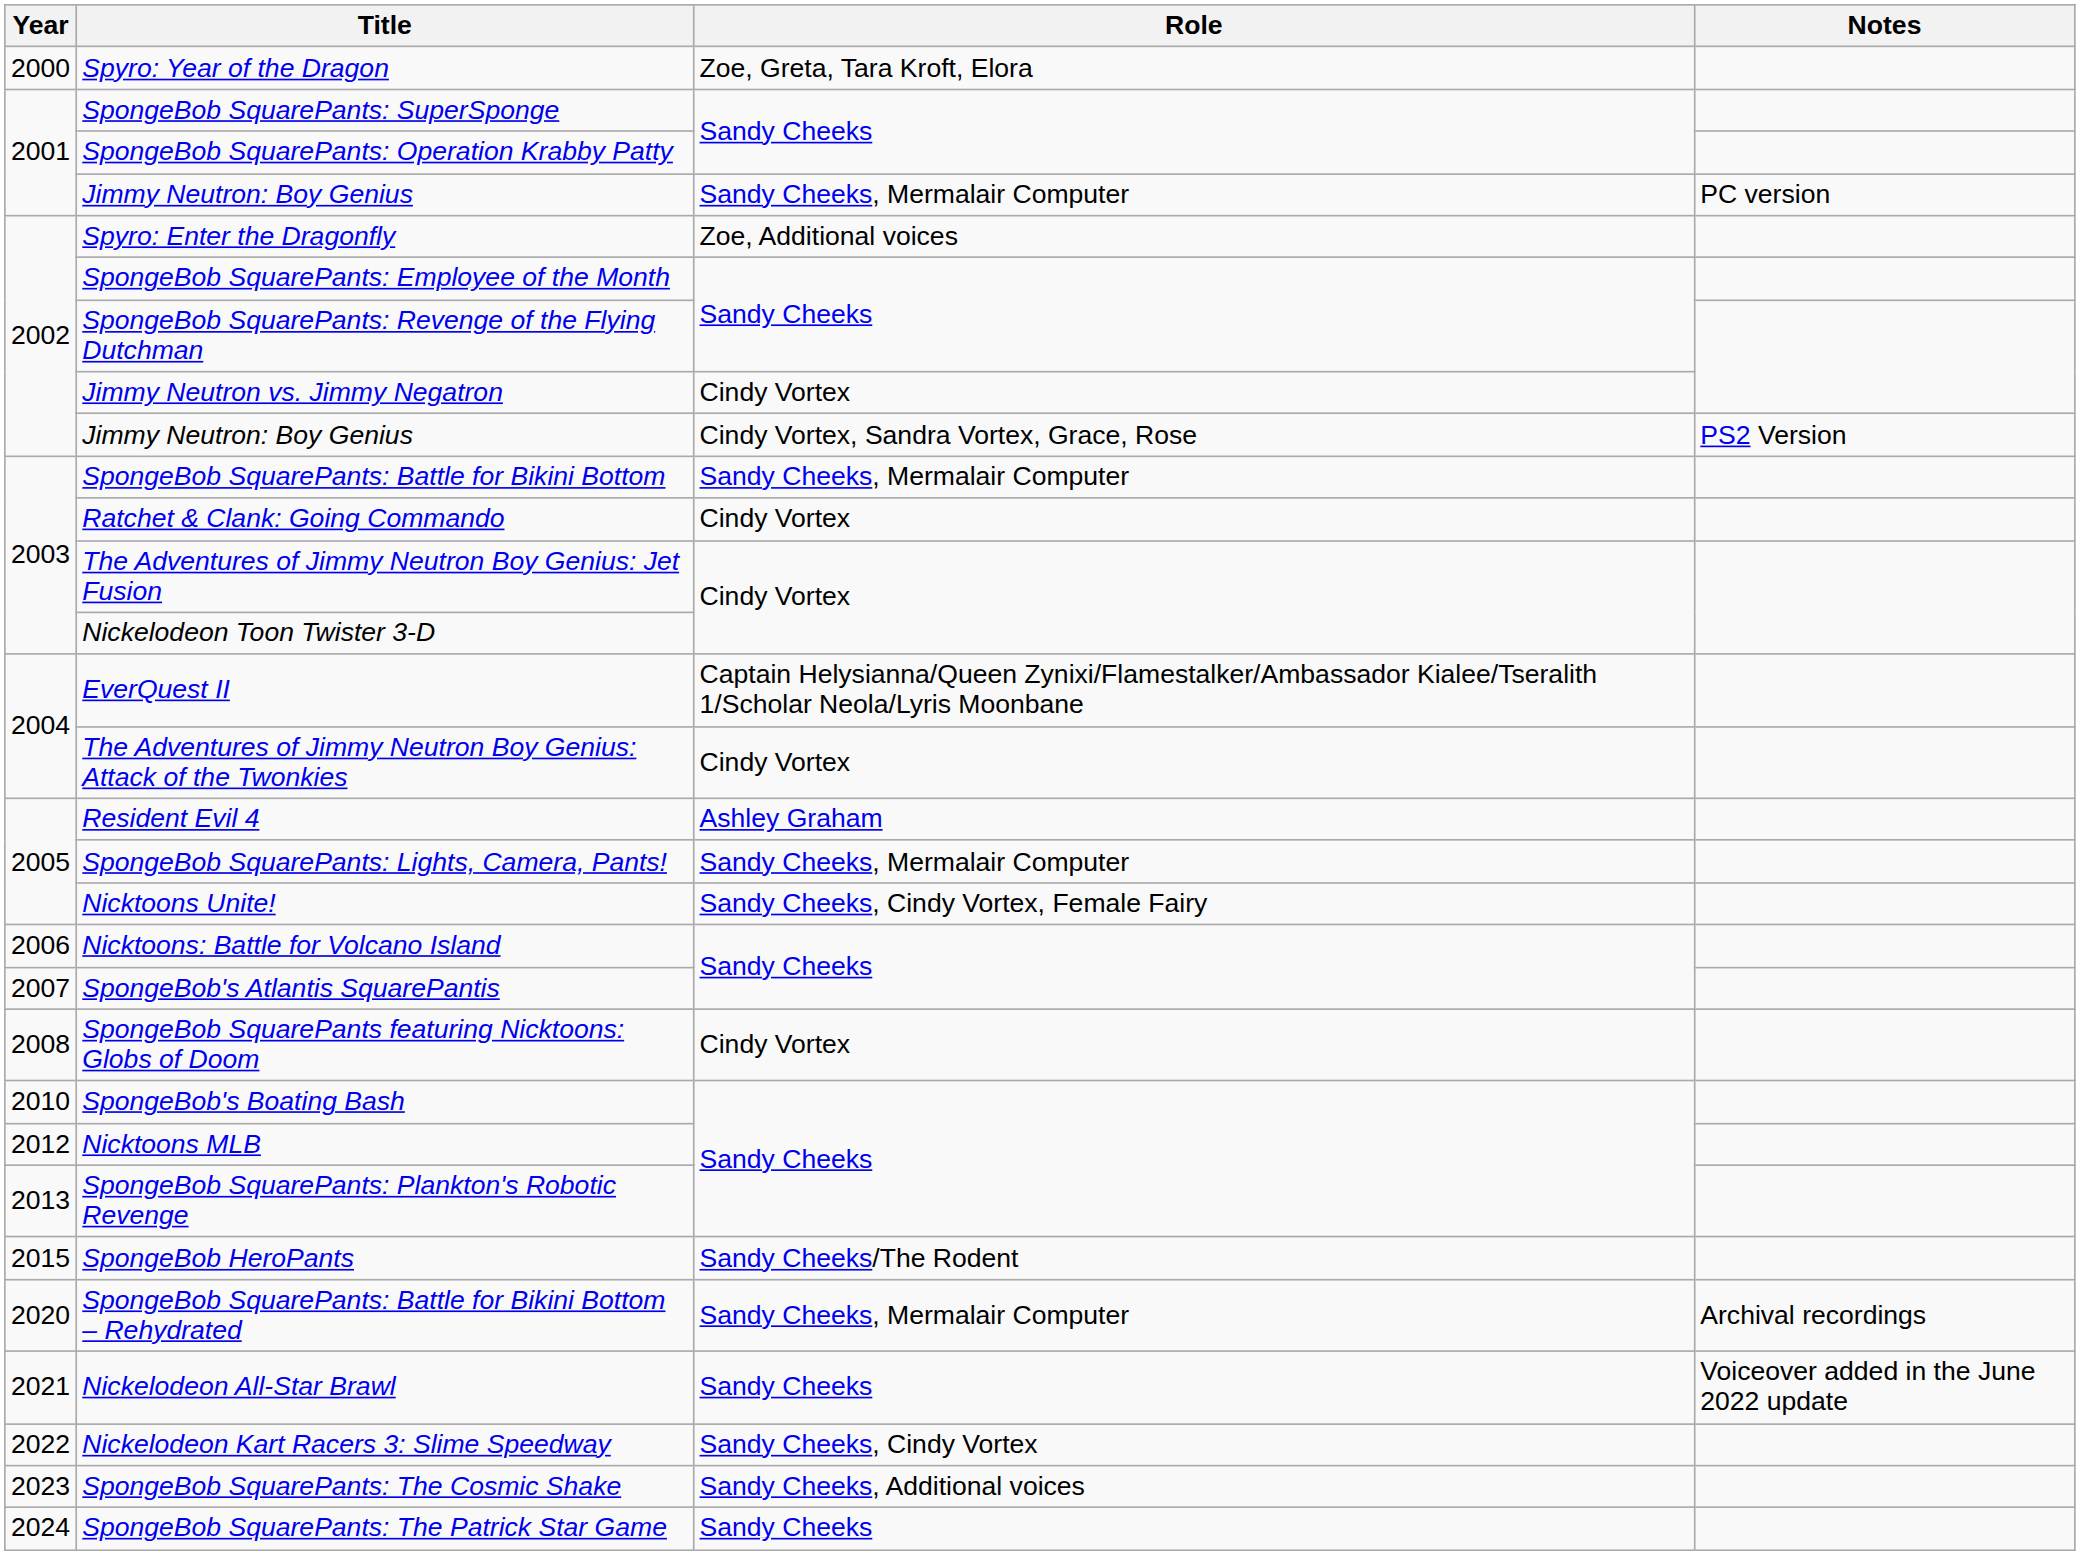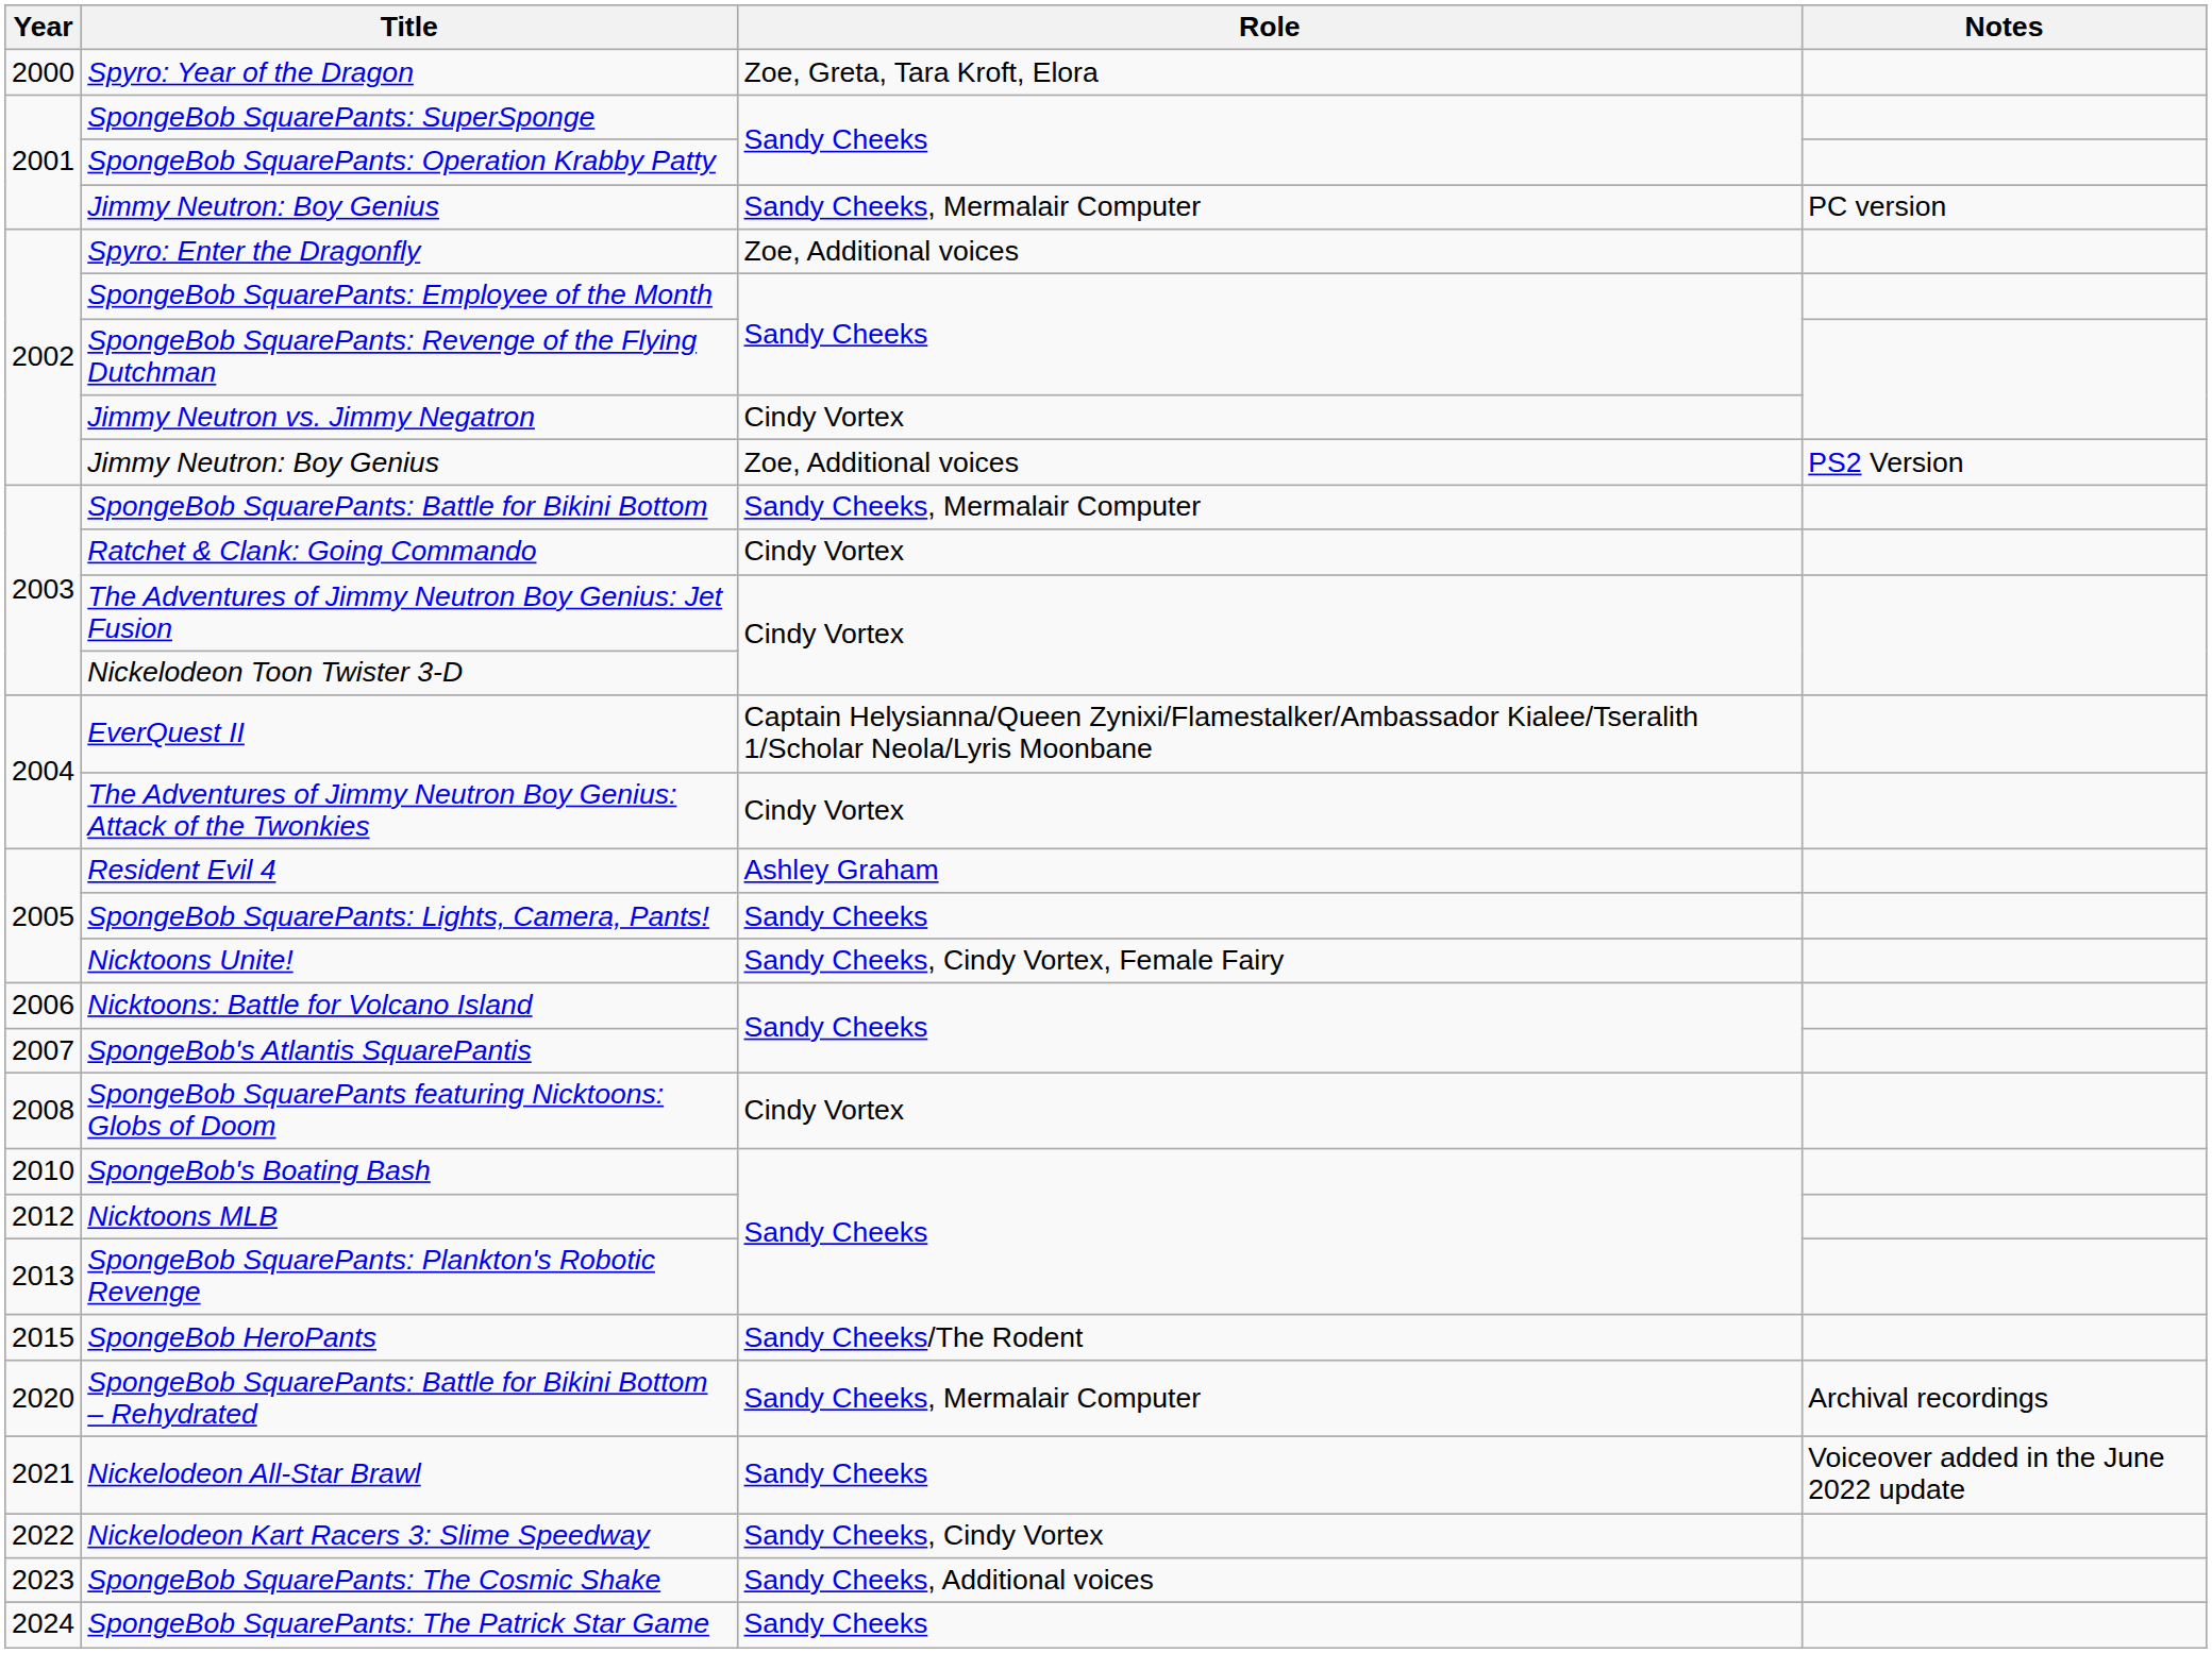2002 / Jimmy Neutron: Boy Genius | Role: Cindy Vortex, Sandra Vortex, Grace, Rose -> Zoe, Additional voices
SpongeBob SquarePants: Lights, Camera, Pants! | Role: Sandy Cheeks, Mermalair Computer -> Sandy Cheeks
